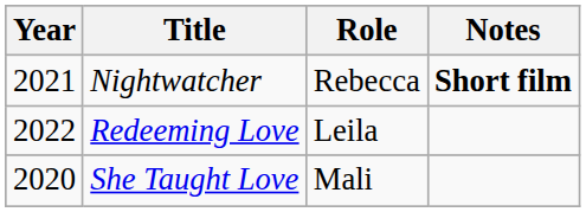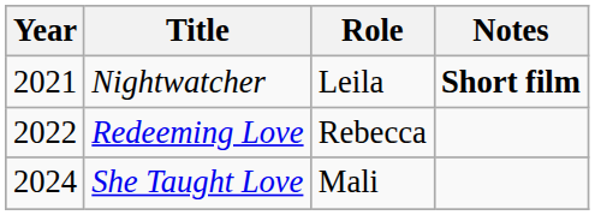Nightwatcher | Role: Rebecca -> Leila
Redeeming Love | Role: Leila -> Rebecca
She Taught Love | Year: 2020 -> 2024
